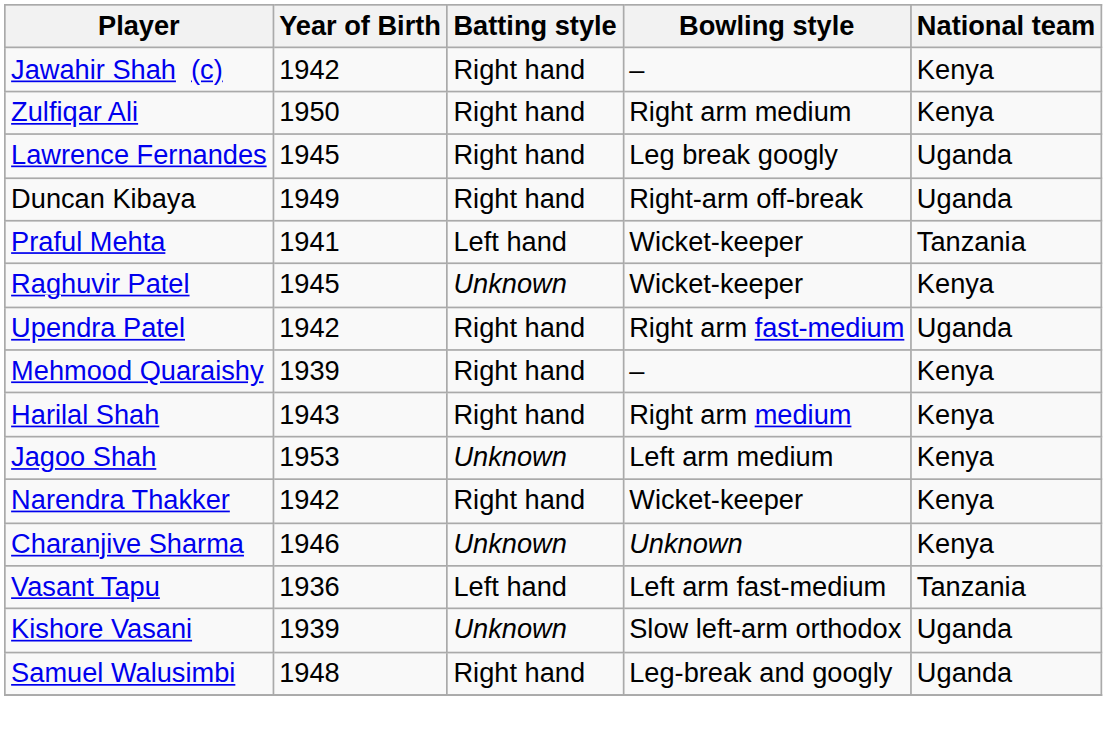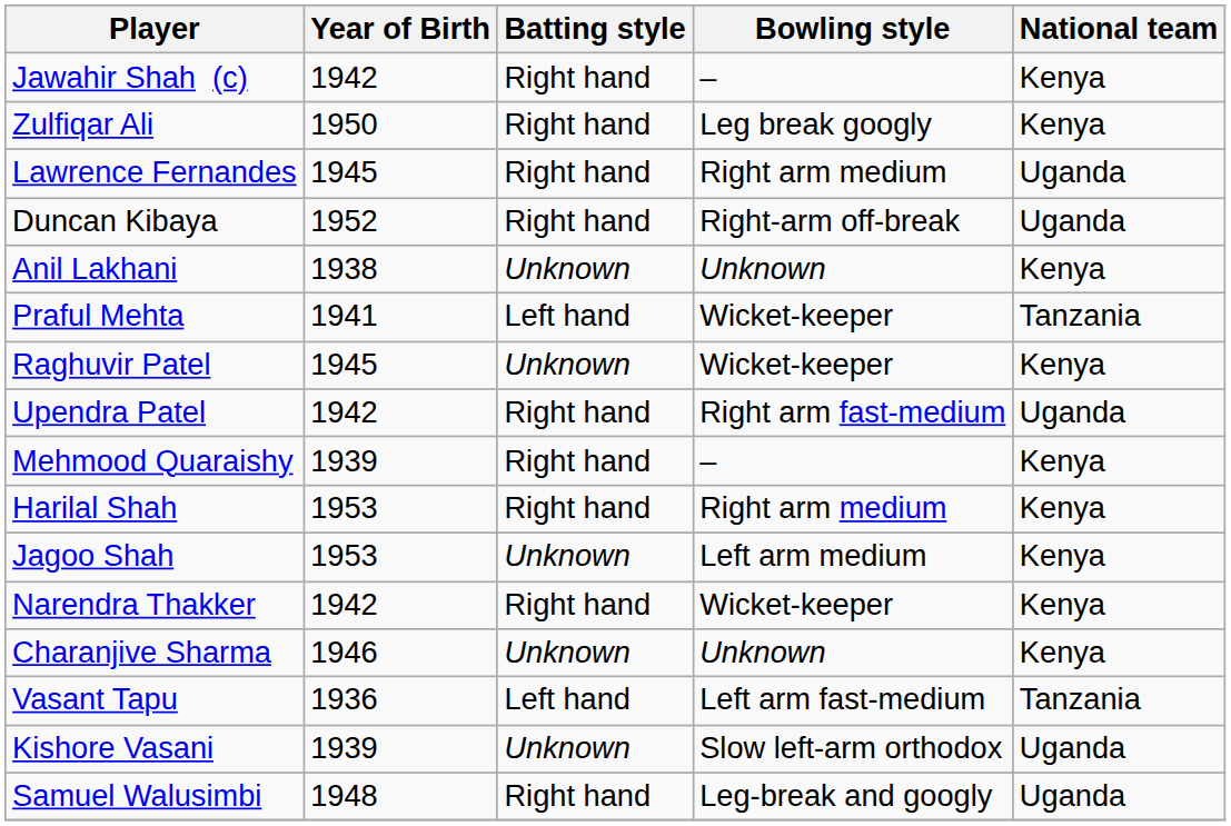Zulfiqar Ali | Bowling style: Right arm medium -> Leg break googly
Lawrence Fernandes | Bowling style: Leg break googly -> Right arm medium
Duncan Kibaya | Year of Birth: 1949 -> 1952
+ row: Anil Lakhani | 1938 | Unknown | Unknown | Kenya
Harilal Shah | Year of Birth: 1943 -> 1953
